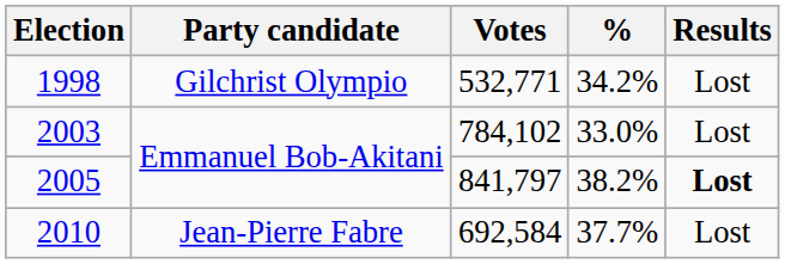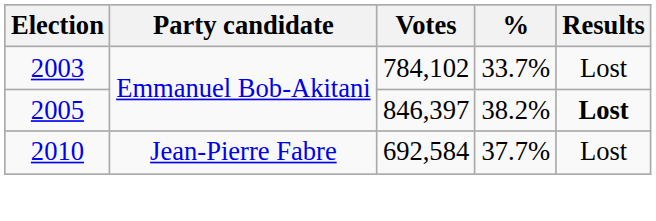- row: 1998 | Gilchrist Olympio | 532,771 | 34.2% | Lost
2003 | %: 33.0% -> 33.7%
2005 | Votes: 841,797 -> 846,397
